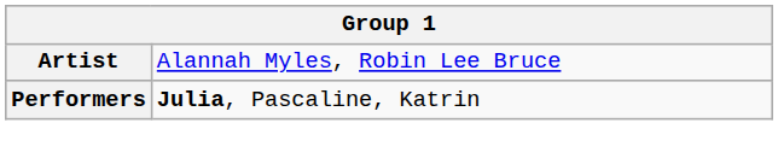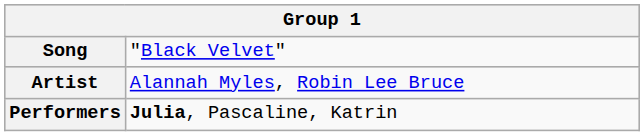+ row: Song | "Black Velvet"
